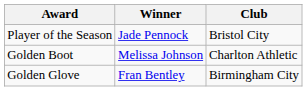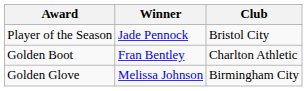Golden Boot | Winner: Melissa Johnson -> Fran Bentley
Golden Glove | Winner: Fran Bentley -> Melissa Johnson
